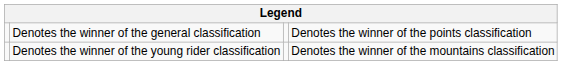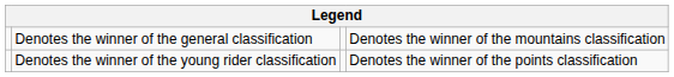Denotes the winner of the general classification | column 4: Denotes the winner of the points classification -> Denotes the winner of the mountains classification
Denotes the winner of the young rider classification | column 4: Denotes the winner of the mountains classification -> Denotes the winner of the points classification
